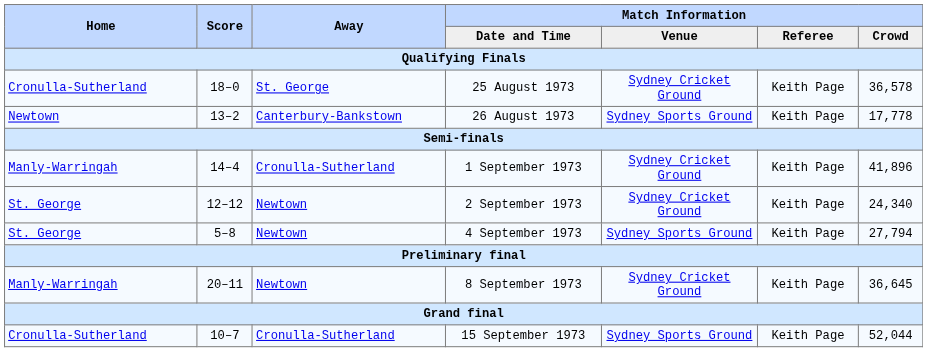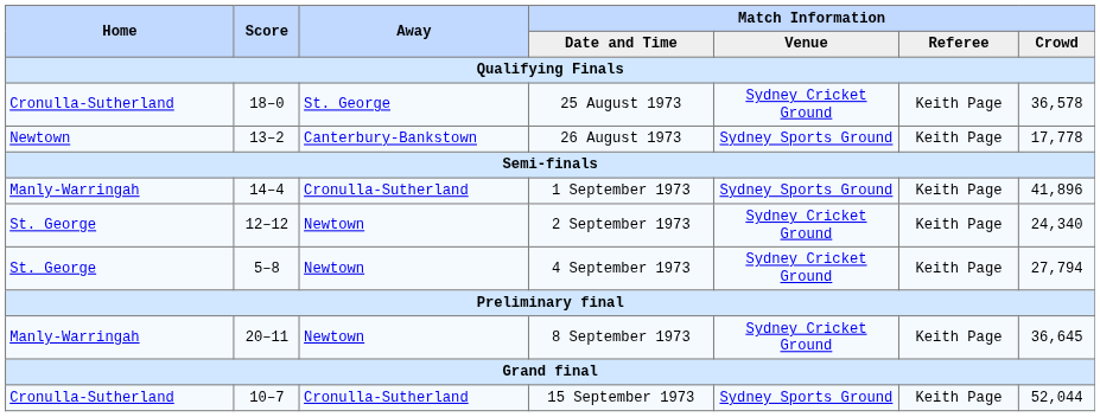1 September 1973 | Match Information / Venue: Sydney Cricket Ground -> Sydney Sports Ground
4 September 1973 | Match Information / Venue: Sydney Sports Ground -> Sydney Cricket Ground
